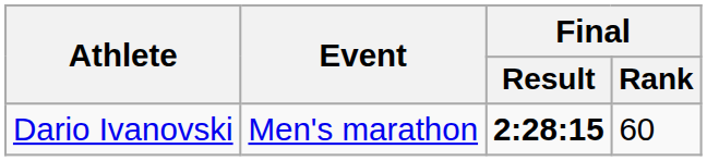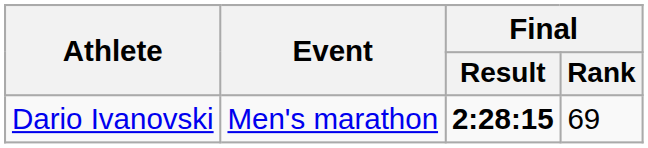Dario Ivanovski | Final / Rank: 60 -> 69
